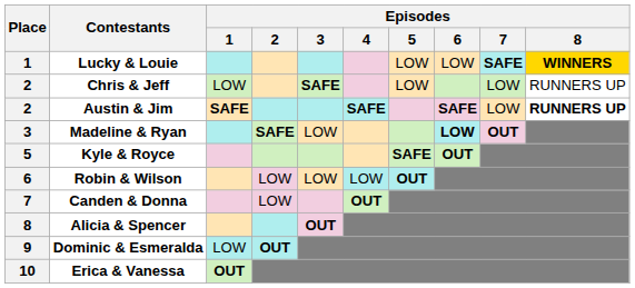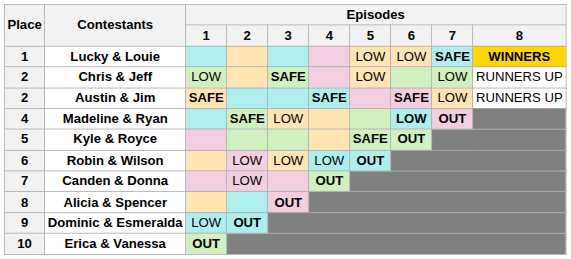Austin & Jim | Episodes / 8: bold -> normal
Madeline & Ryan | Place: 3 -> 4
